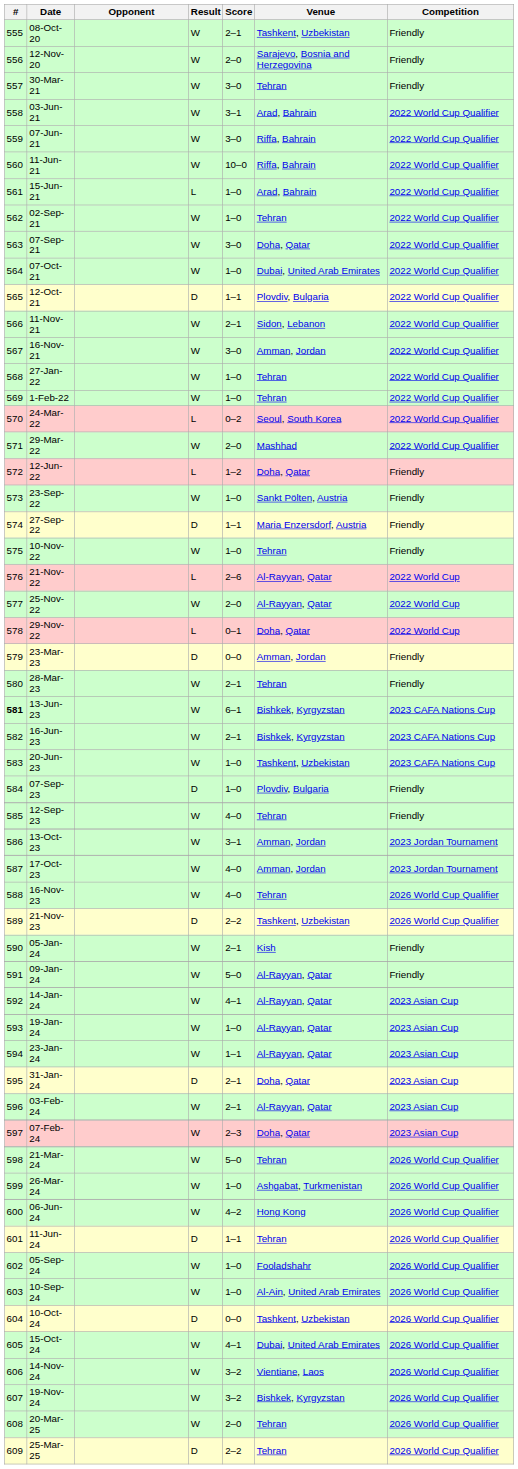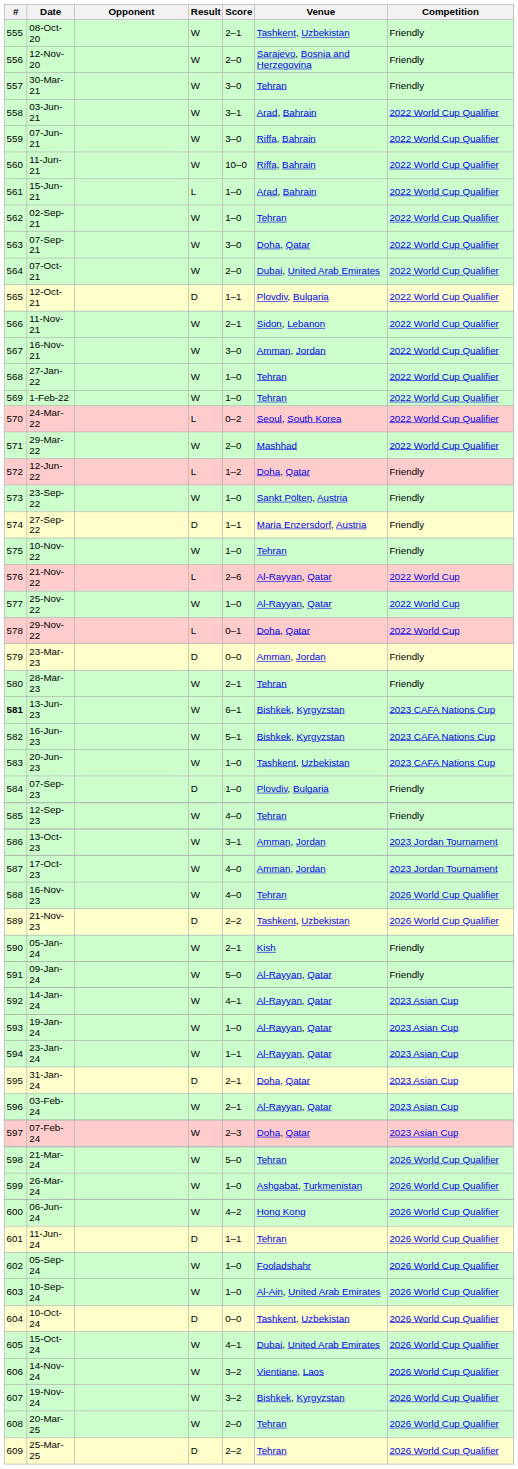07-Oct-21 | Score: 1–0 -> 2–0
25-Nov-22 | Score: 2–0 -> 1–0
16-Jun-23 | Score: 2–1 -> 5–1
